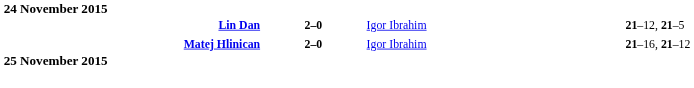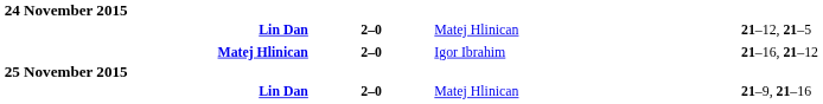Lin Dan / 21–12, 21–5 | column 3: Igor Ibrahim -> Matej Hlinican
+ row: Lin Dan | 2–0 | Matej Hlinican | 21–9, 21–16
